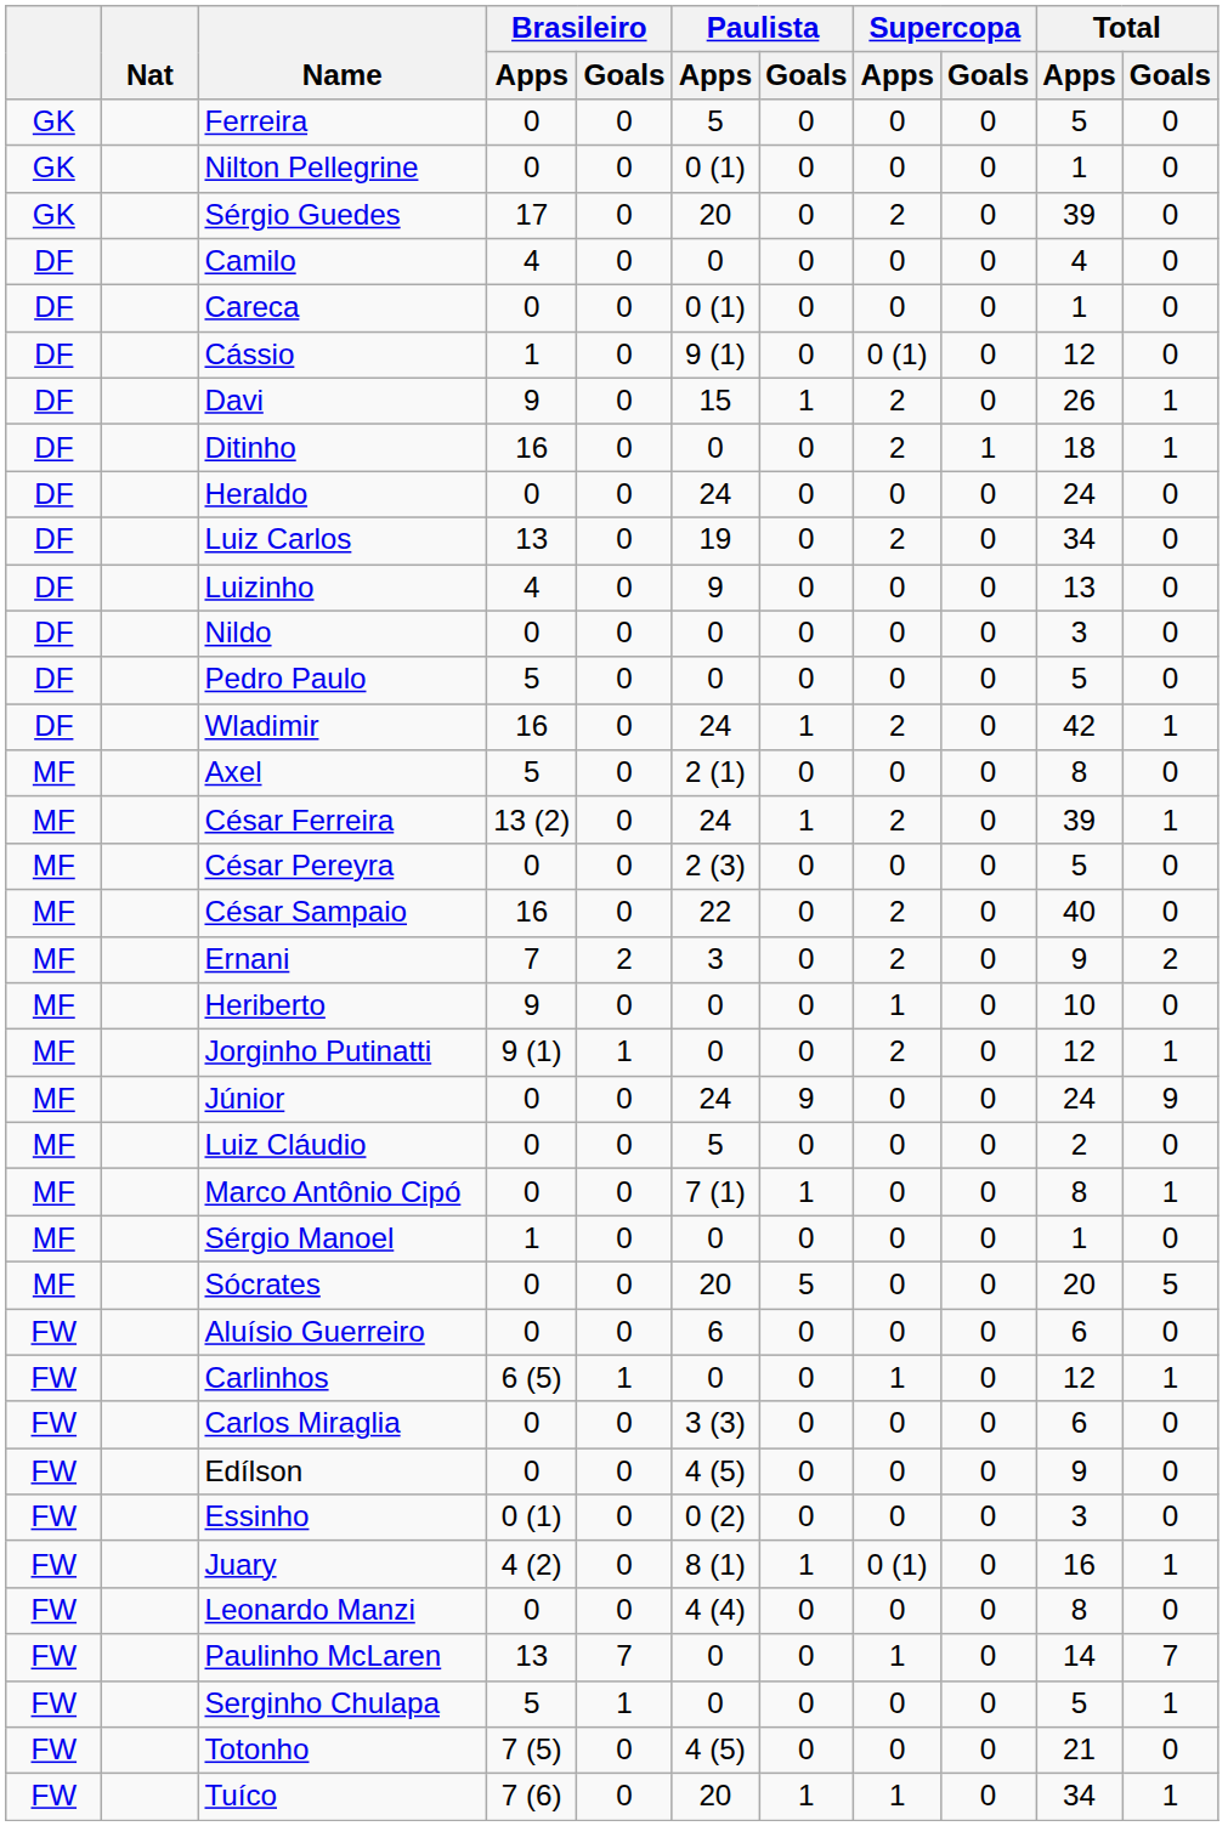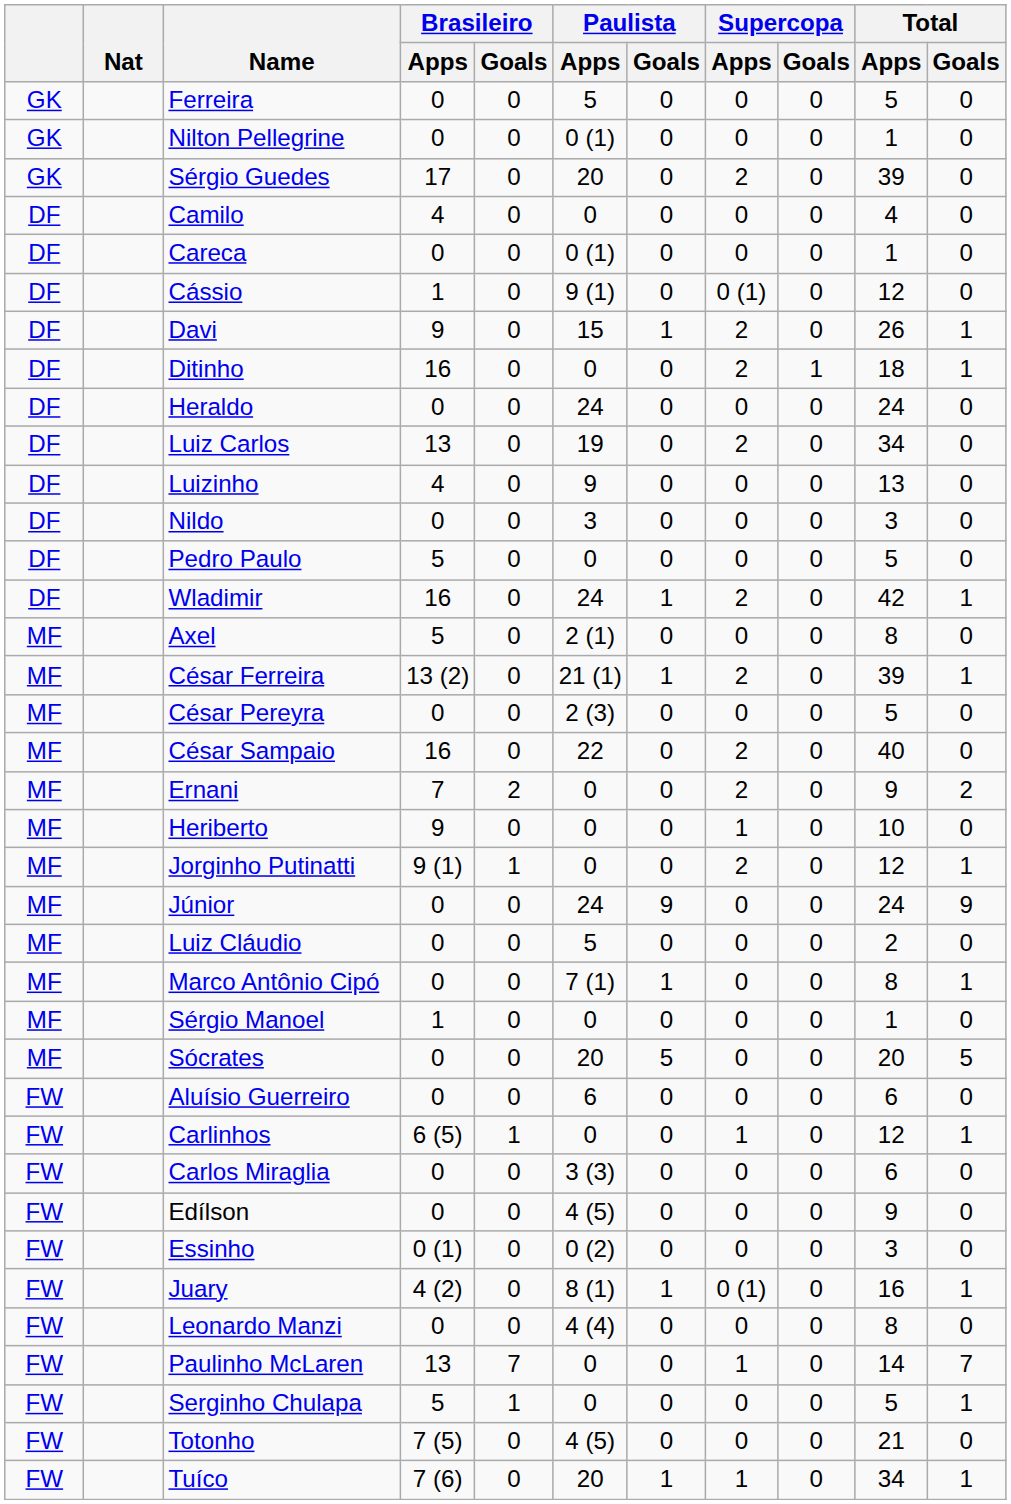Nildo | Paulista / Apps: 0 -> 3
César Ferreira | Paulista / Apps: 24 -> 21 (1)
Ernani | Paulista / Apps: 3 -> 0
